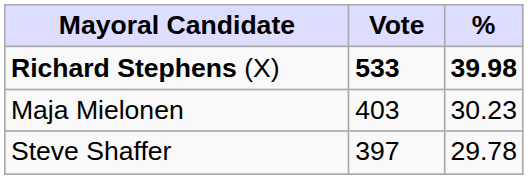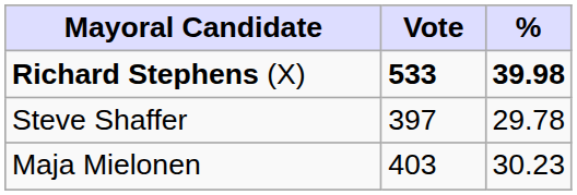rows swapped: Maja Mielonen <-> Steve Shaffer
